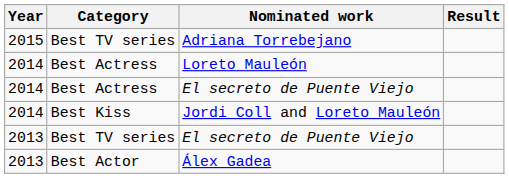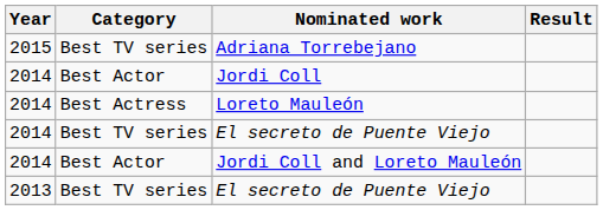+ row: 2014 | Best Actor | Jordi Coll
2014 / El secreto de Puente Viejo | Category: Best Actress -> Best TV series
Jordi Coll and Loreto Mauleón | Category: Best Kiss -> Best Actor
- row: 2013 | Best Actor | Álex Gadea
